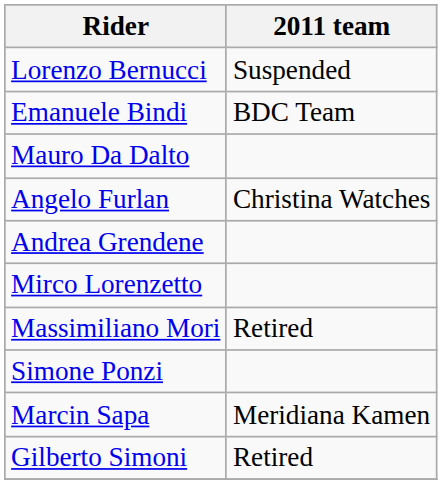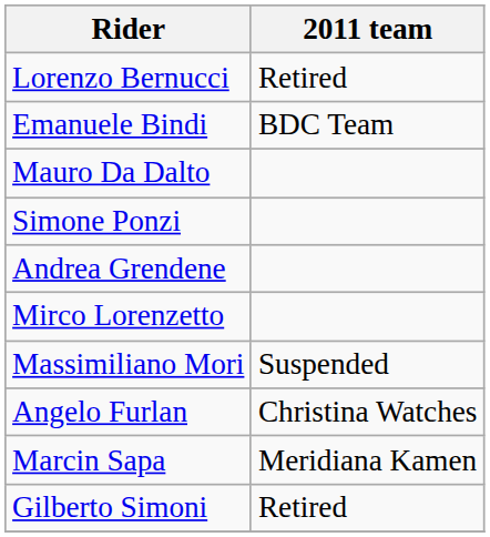Lorenzo Bernucci | 2011 team: Suspended -> Retired
rows swapped: Angelo Furlan <-> Simone Ponzi
Massimiliano Mori | 2011 team: Retired -> Suspended
